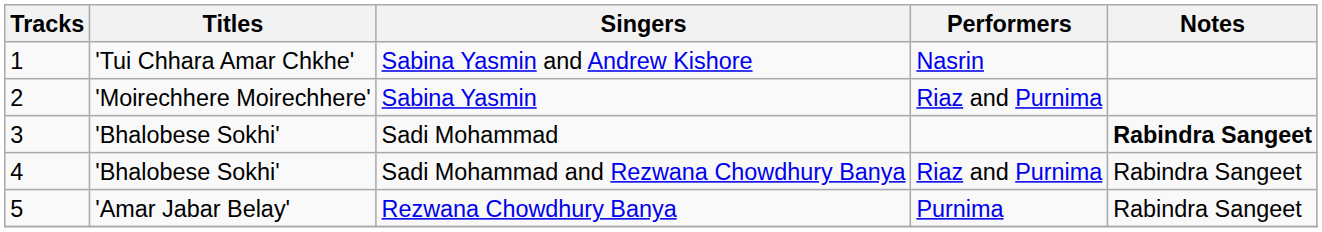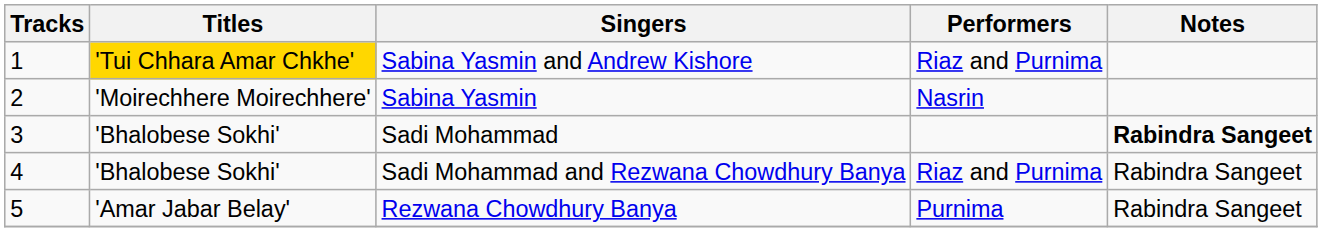Sabina Yasmin and Andrew Kishore | Titles: no background -> gold background
Sabina Yasmin and Andrew Kishore | Performers: Nasrin -> Riaz and Purnima
Sabina Yasmin | Performers: Riaz and Purnima -> Nasrin
